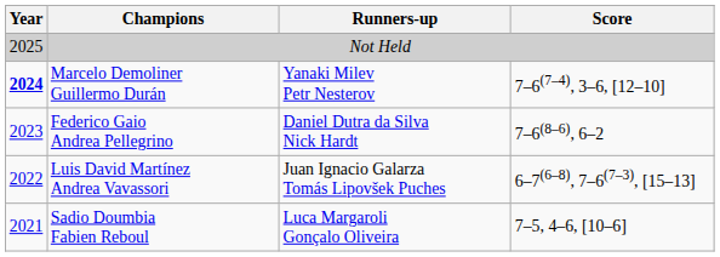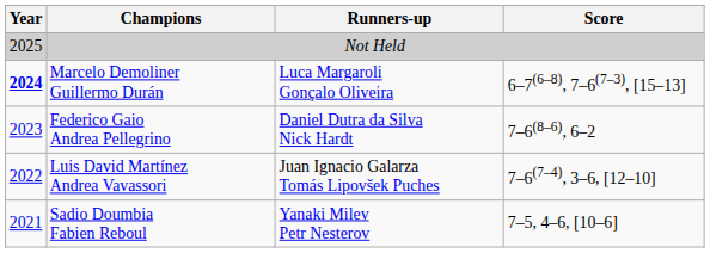Marcelo Demoliner Guillermo Durán | Runners-up: Yanaki Milev Petr Nesterov -> Luca Margaroli Gonçalo Oliveira
Marcelo Demoliner Guillermo Durán | Score: 7–6(7–4), 3–6, [12–10] -> 6–7(6–8), 7–6(7–3), [15–13]
Luis David Martínez Andrea Vavassori | Score: 6–7(6–8), 7–6(7–3), [15–13] -> 7–6(7–4), 3–6, [12–10]
Sadio Doumbia Fabien Reboul | Runners-up: Luca Margaroli Gonçalo Oliveira -> Yanaki Milev Petr Nesterov
